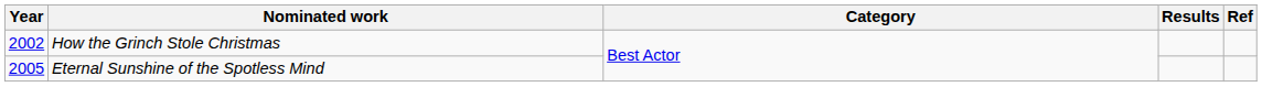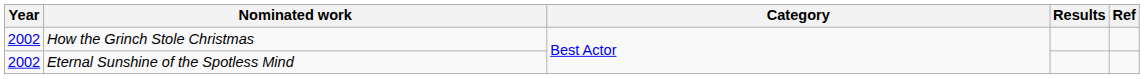Eternal Sunshine of the Spotless Mind | Year: 2005 -> 2002
